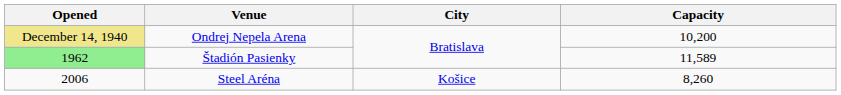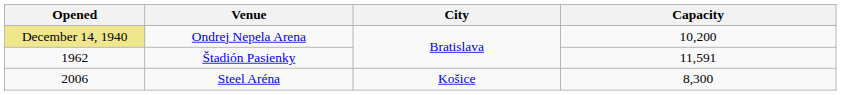Štadión Pasienky | Opened: lightgreen background -> no background
Štadión Pasienky | Capacity: 11,589 -> 11,591
Steel Aréna | Capacity: 8,260 -> 8,300
